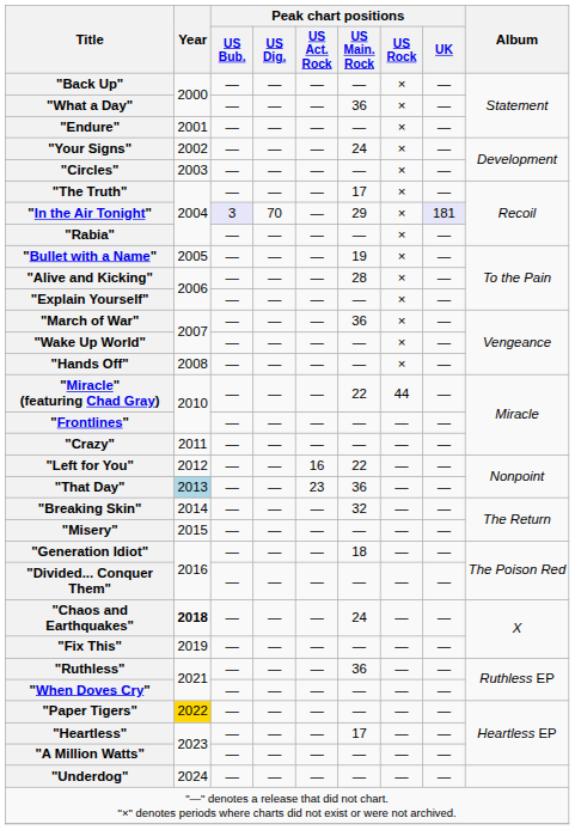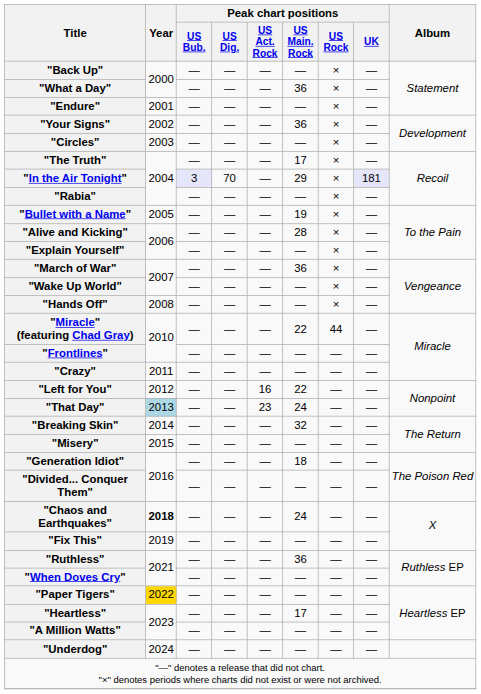"Your Signs" | Peak chart positions / US Main. Rock: 24 -> 36
"That Day" | Peak chart positions / US Main. Rock: 36 -> 24
